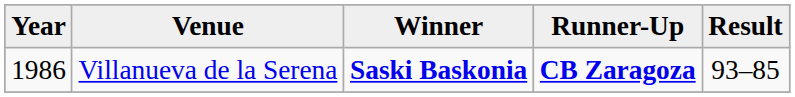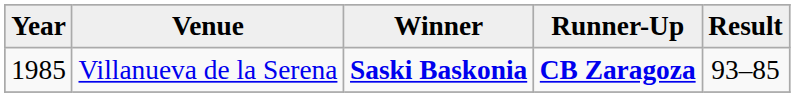Villanueva de la Serena | Year: 1986 -> 1985
